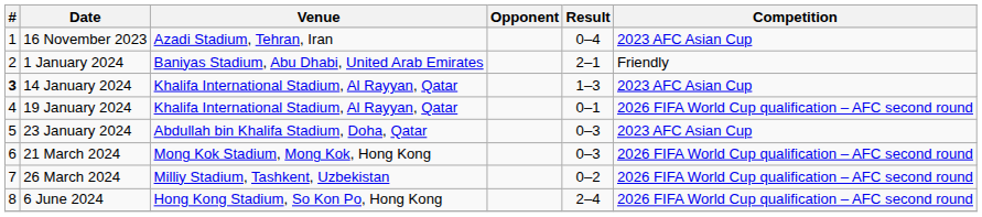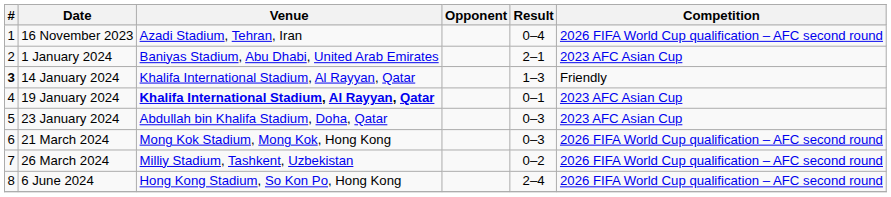16 November 2023 | Competition: 2023 AFC Asian Cup -> 2026 FIFA World Cup qualification – AFC second round
1 January 2024 | Competition: Friendly -> 2023 AFC Asian Cup
14 January 2024 | Competition: 2023 AFC Asian Cup -> Friendly
19 January 2024 | Venue: normal -> bold
19 January 2024 | Competition: 2026 FIFA World Cup qualification – AFC second round -> 2023 AFC Asian Cup
